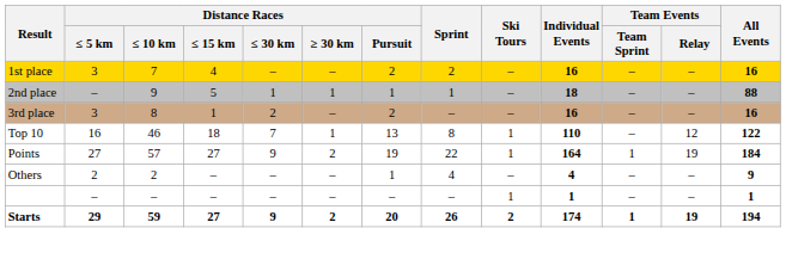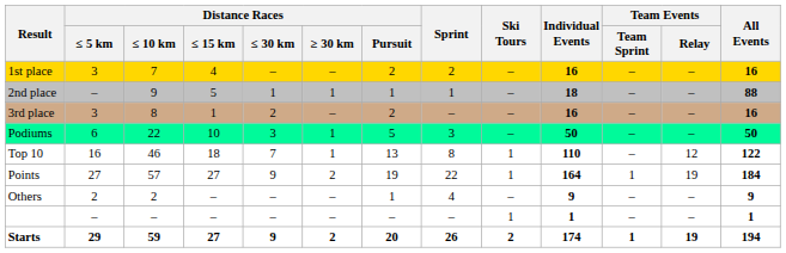+ row: Podiums | 6 | 22 | 10 | 3 | 1 | 5 | 3 | – | 50 | – | – | 50
Others | Individual Events: 4 -> 9
